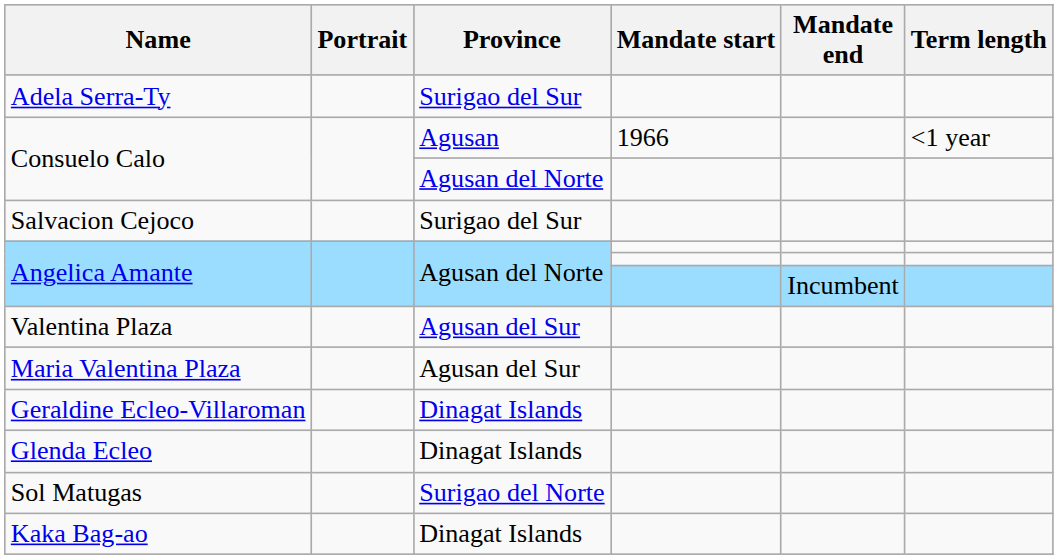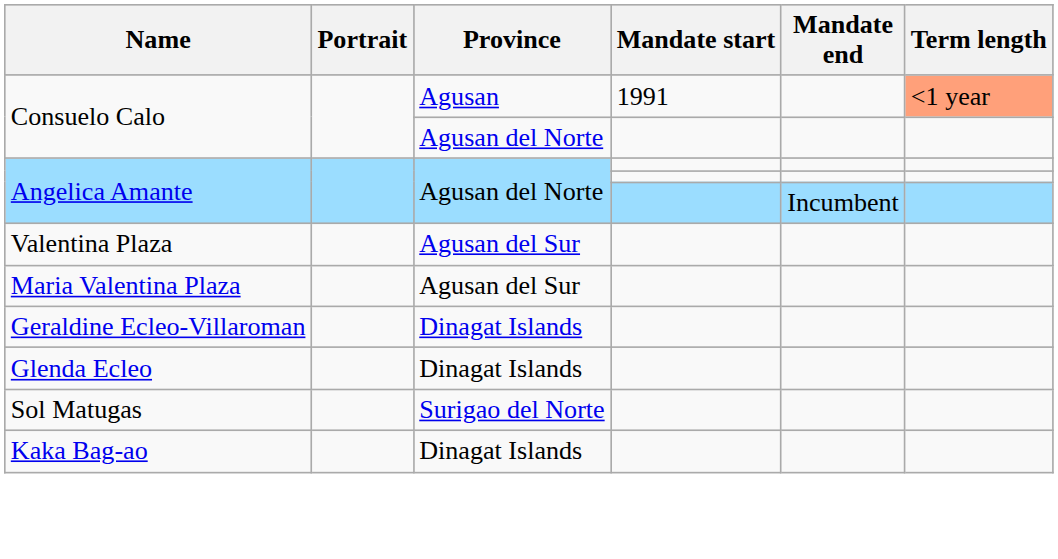- row: Adela Serra-Ty | Surigao del Sur
Consuelo Calo / Agusan | Mandate start: 1966 -> 1991
Consuelo Calo / Agusan | Term length: no background -> lightsalmon background
- row: Salvacion Cejoco | Surigao del Sur
